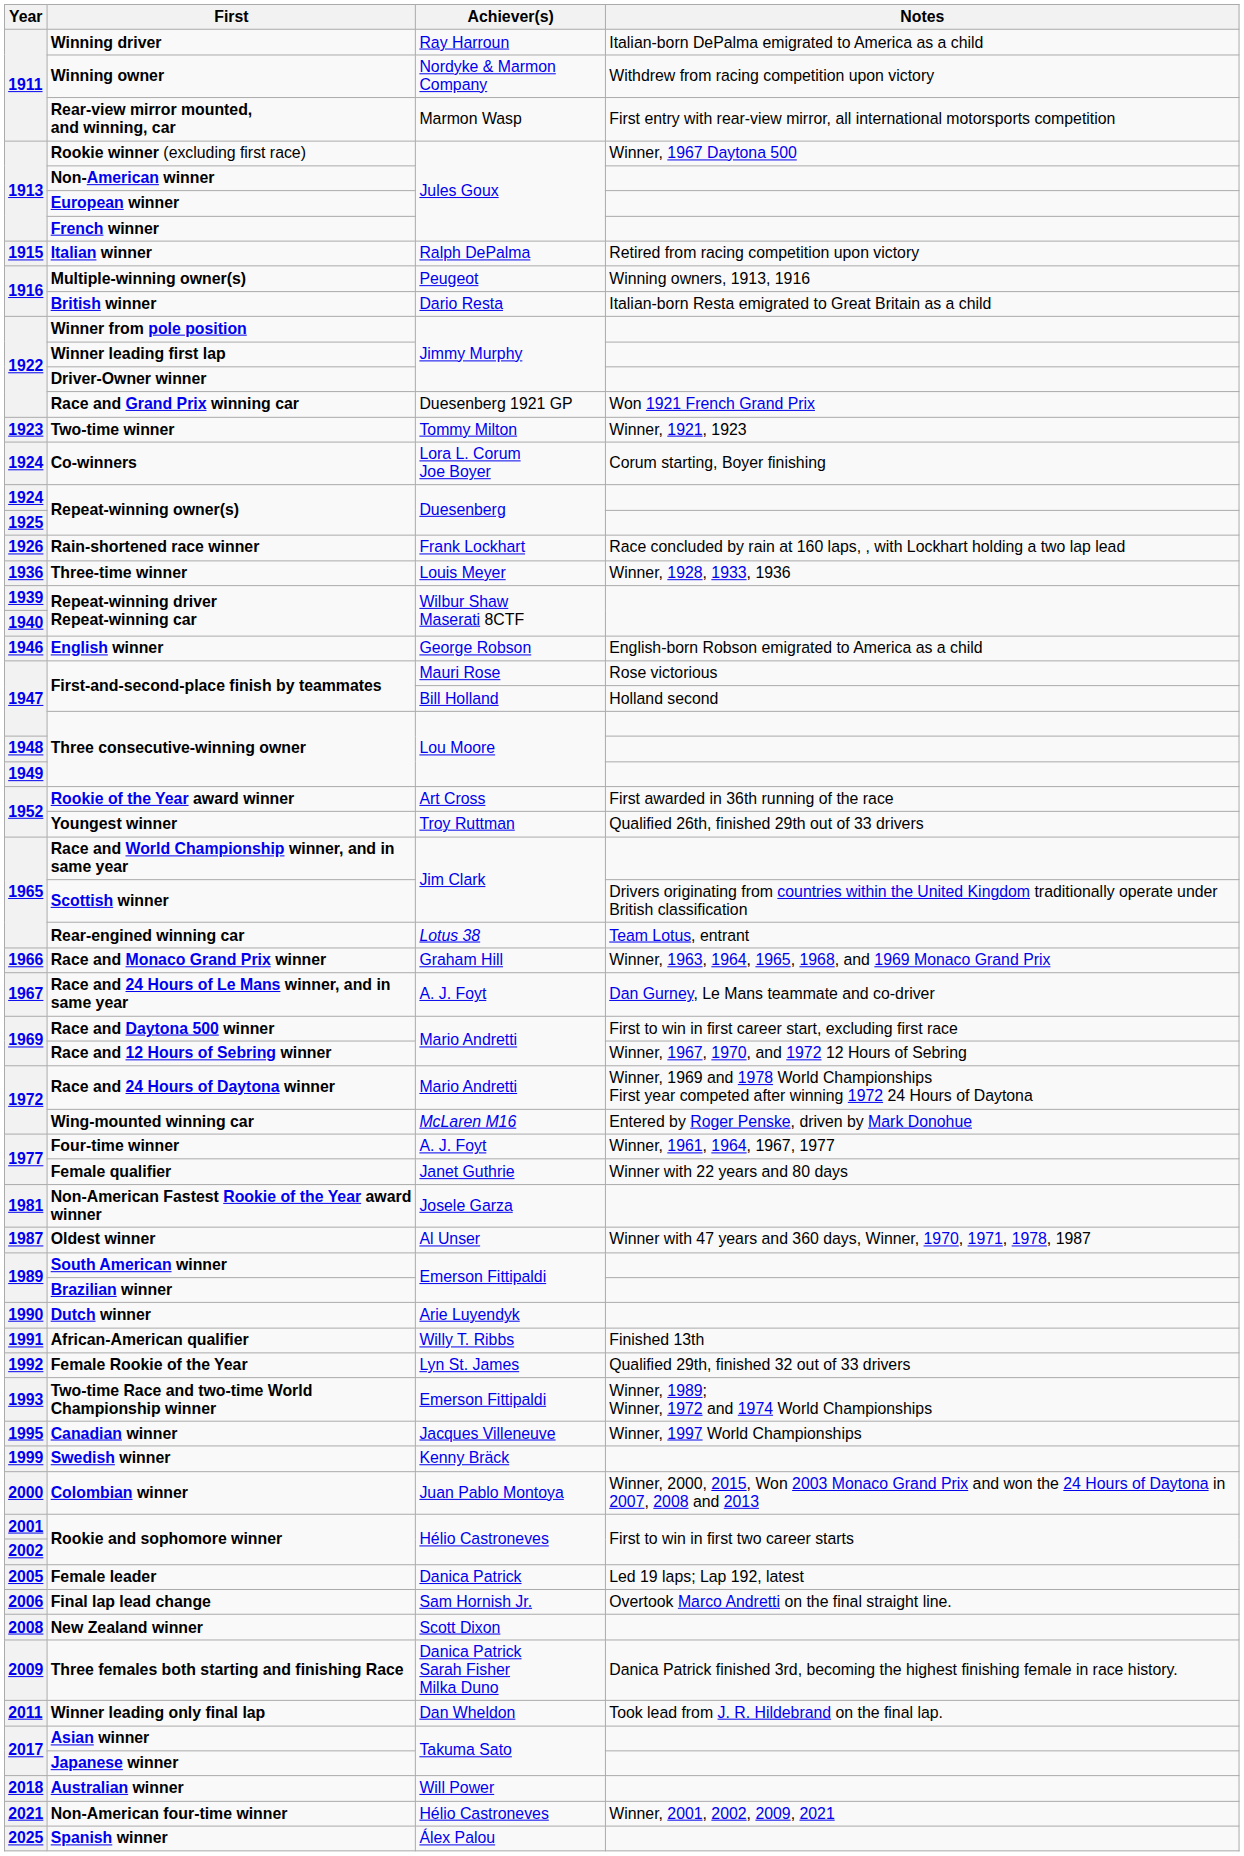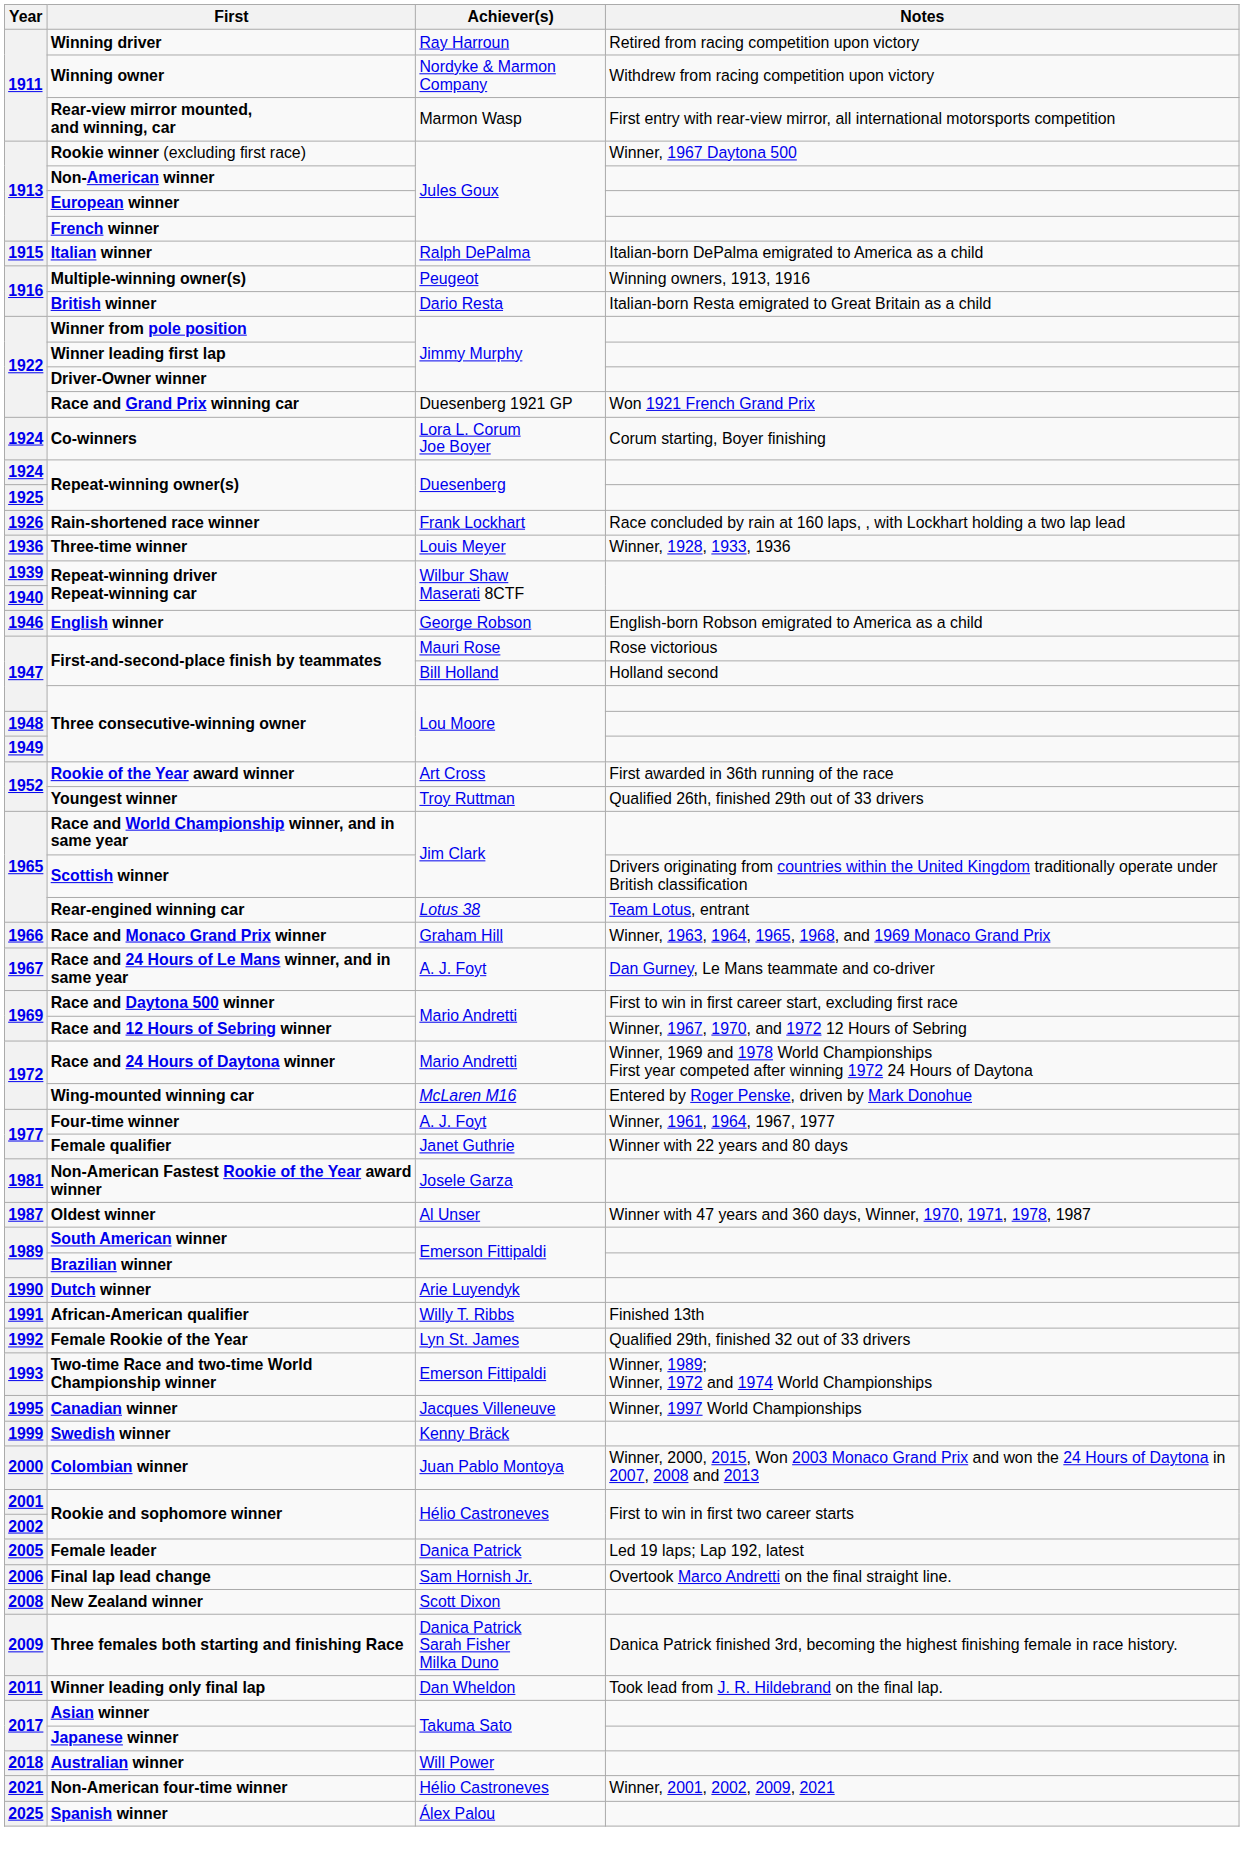Winning driver | Notes: Italian-born DePalma emigrated to America as a child -> Retired from racing competition upon victory
Italian winner | Notes: Retired from racing competition upon victory -> Italian-born DePalma emigrated to America as a child
- row: 1923 | Two-time winner | Tommy Milton | Winner, 1921, 1923
